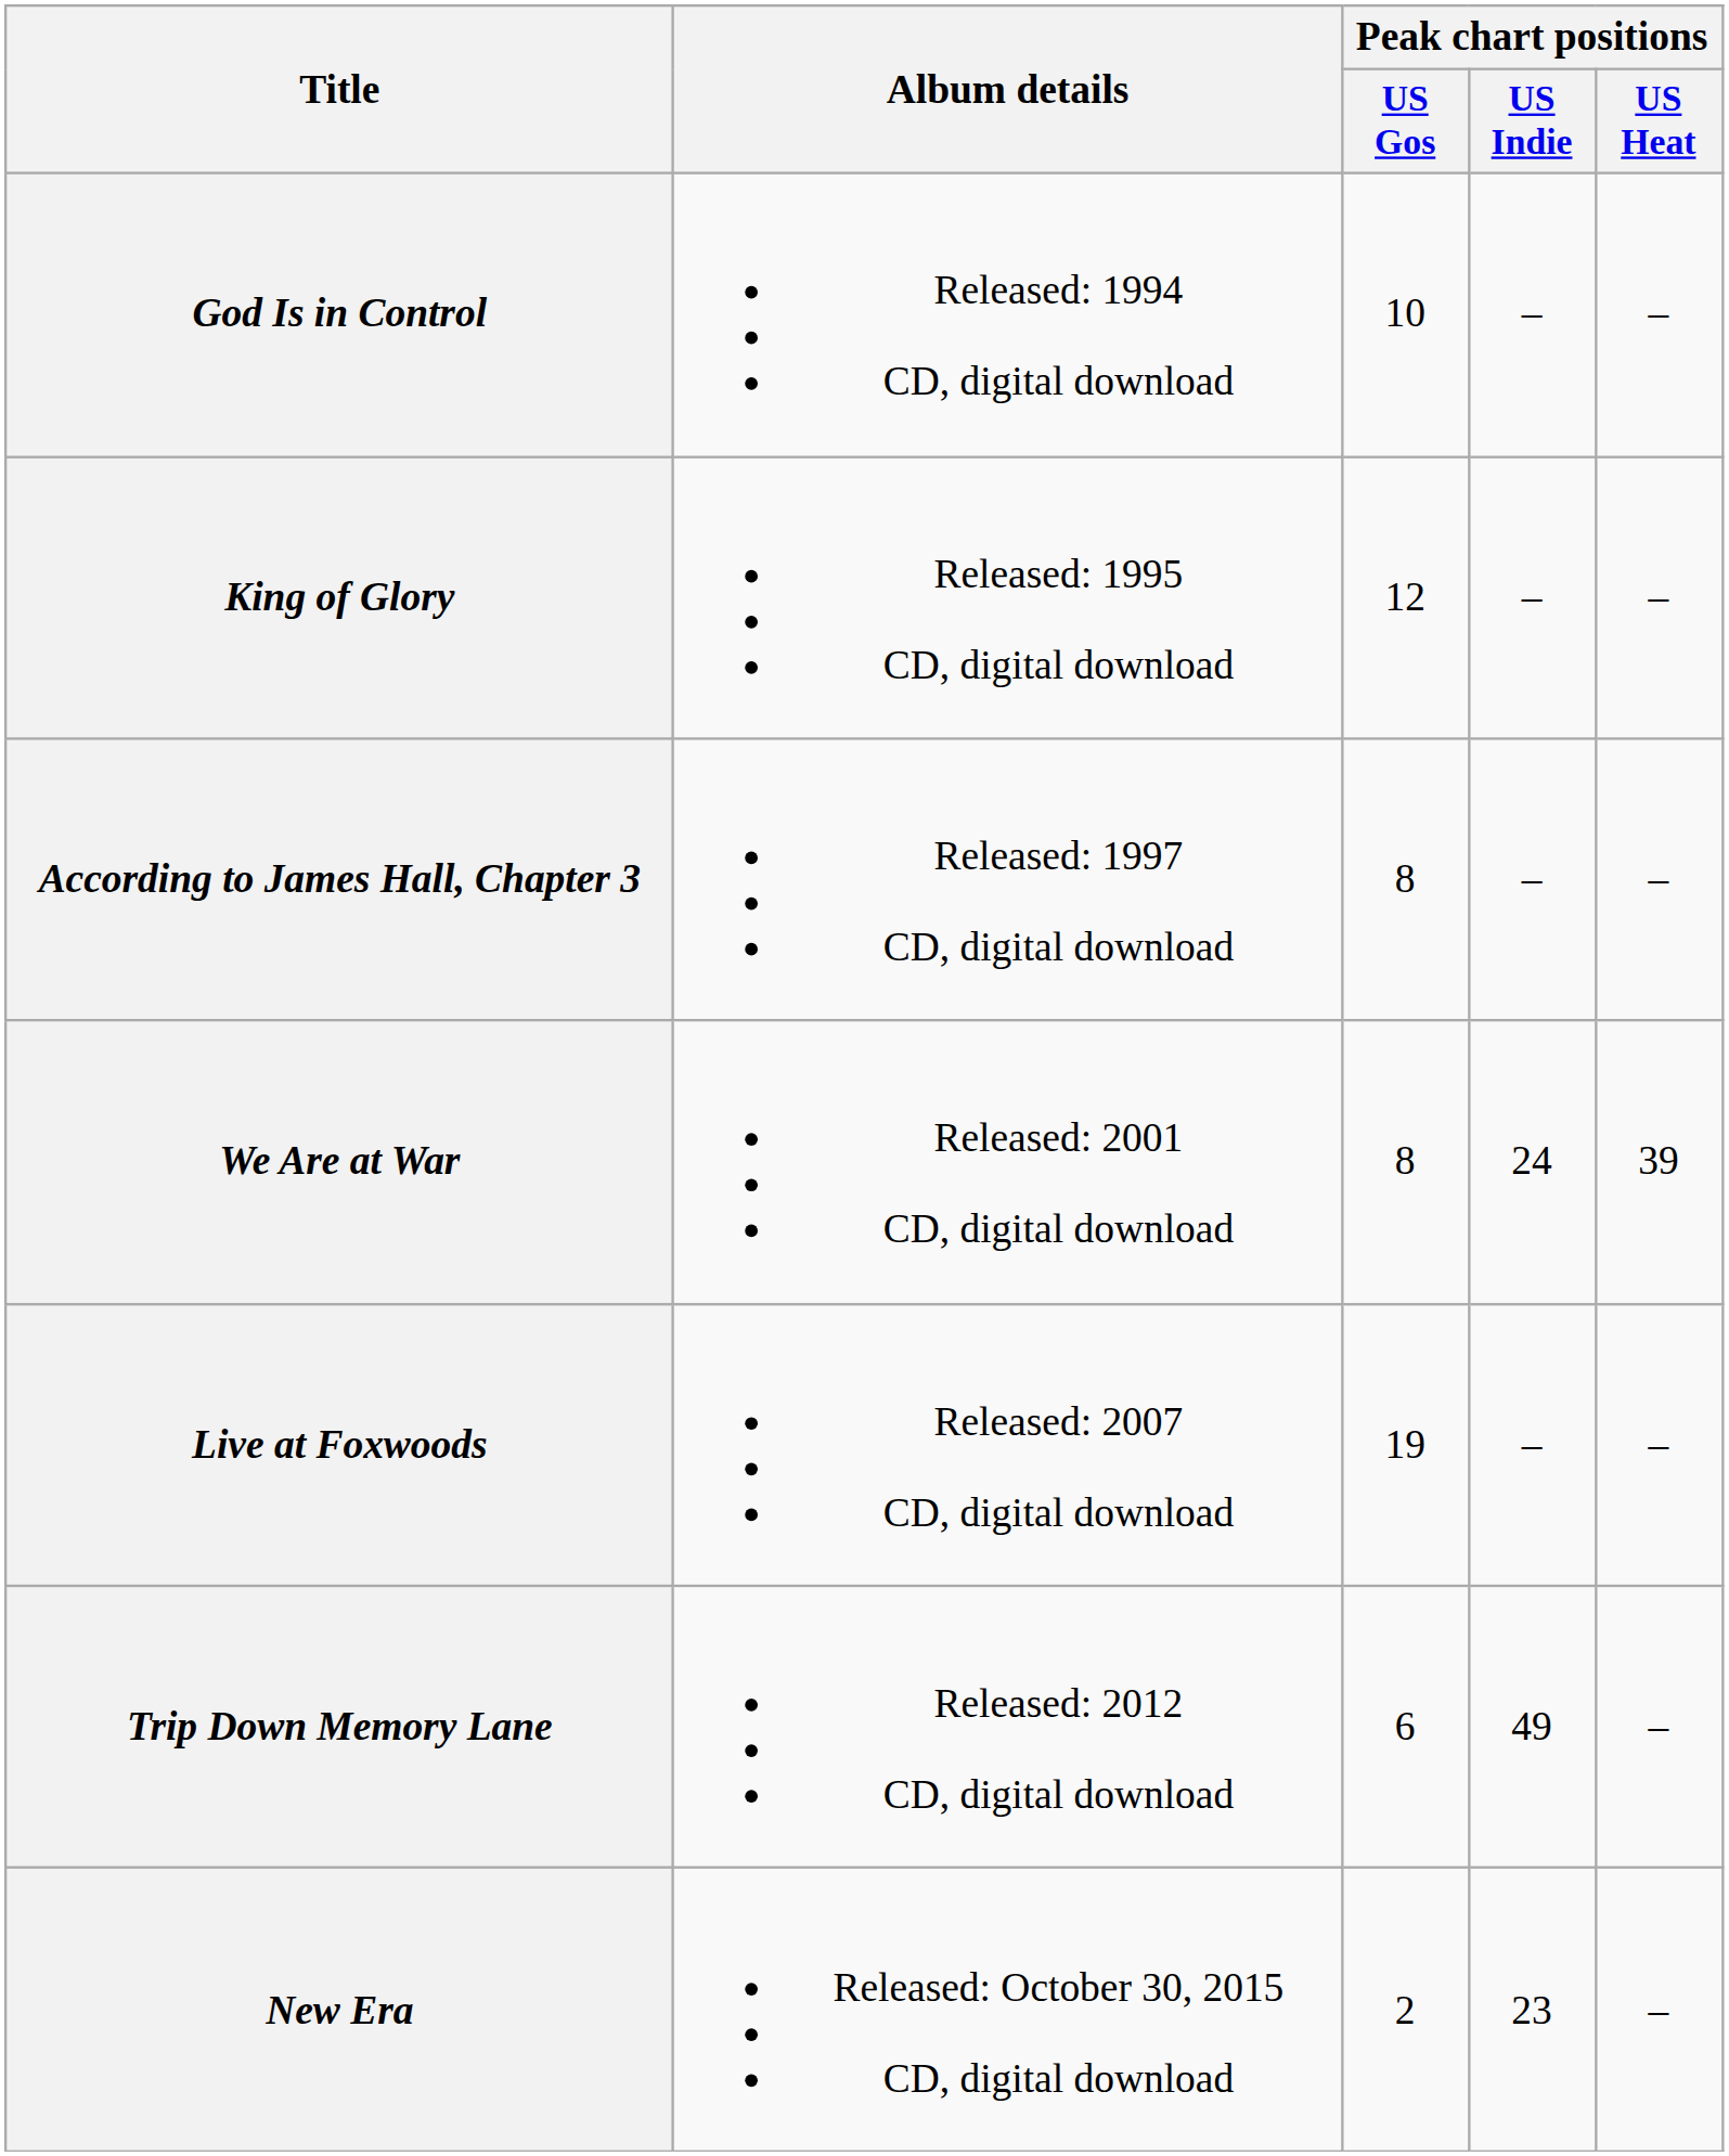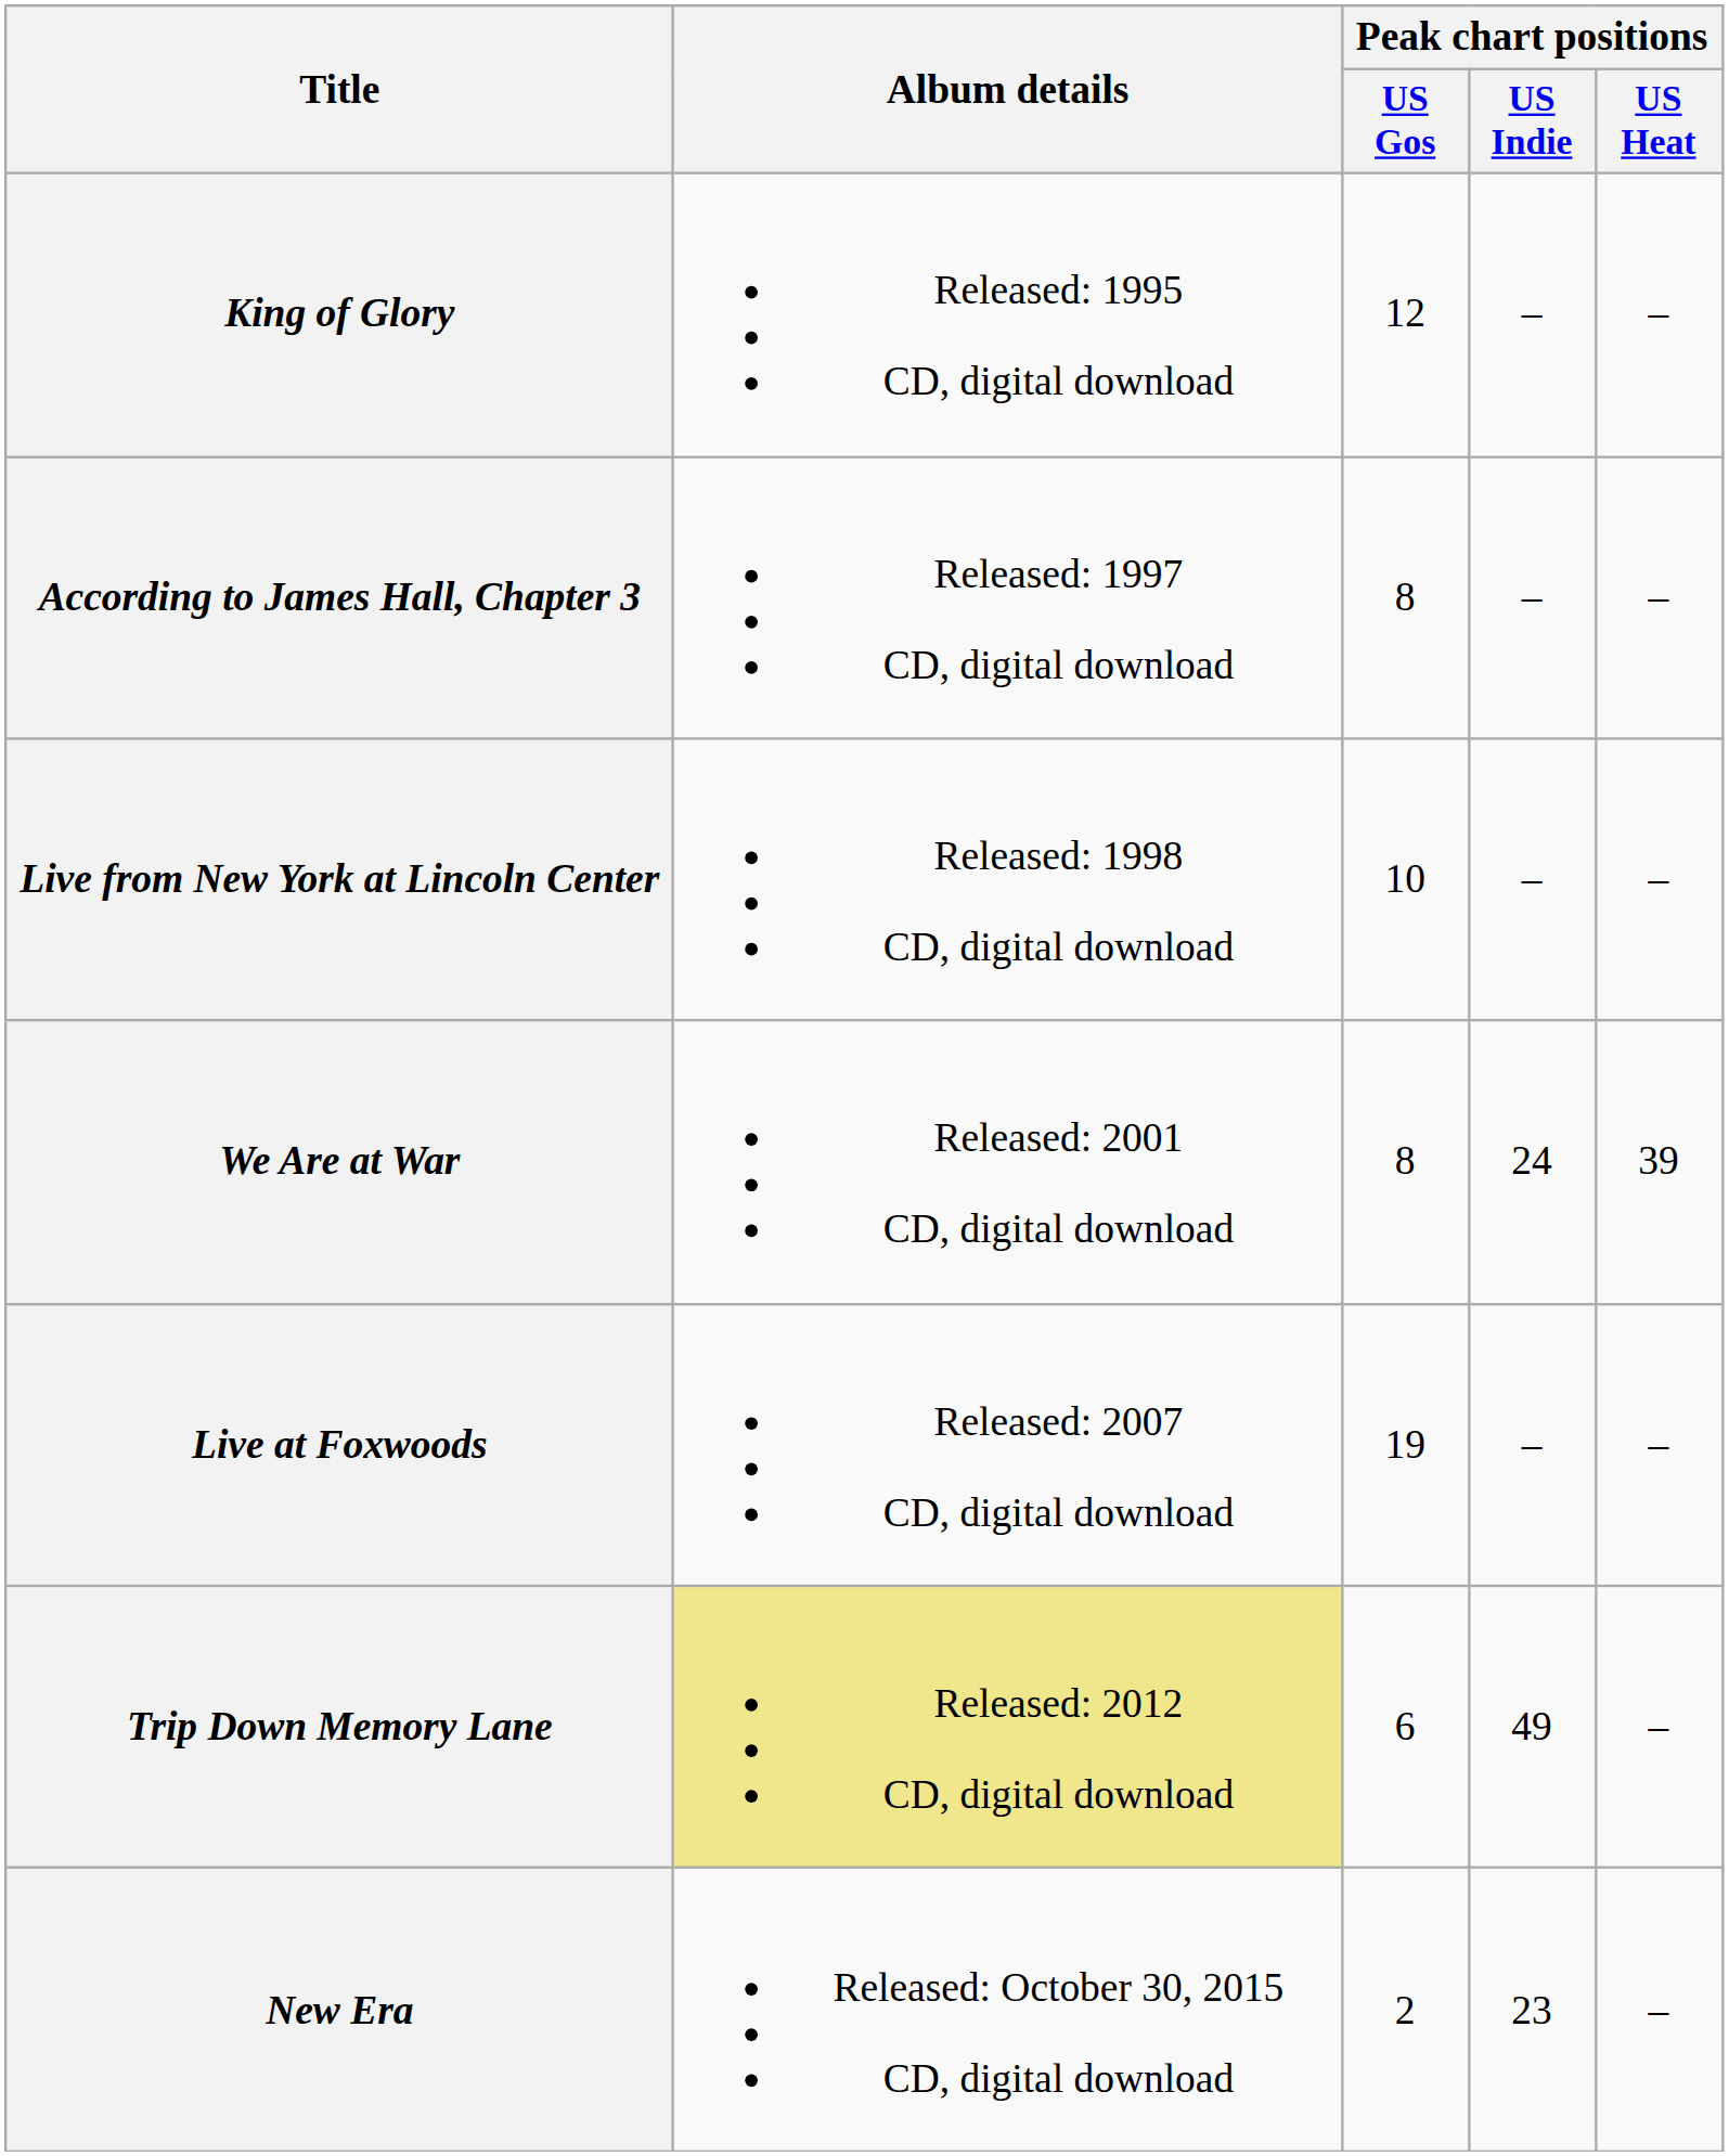- row: God Is in Control | Released: 1994 CD, digital download | 10 | – | –
+ row: Live from New York at Lincoln Center | Released: 1998 CD, digital download | 10 | – | –
Trip Down Memory Lane | Album details: no background -> khaki background
